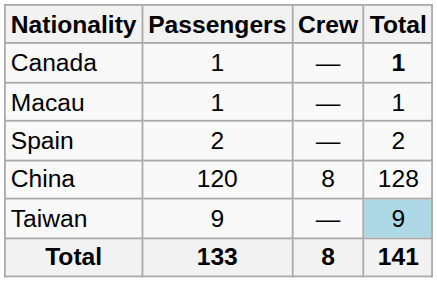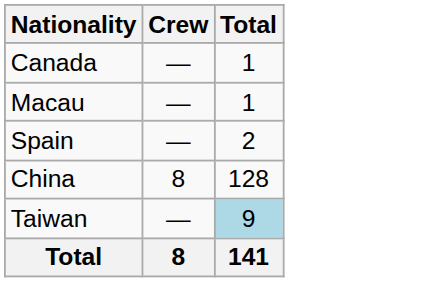- column: Passengers | 1 | 1 | 2 | 120 | 9 | 133
Canada | Total: bold -> normal
